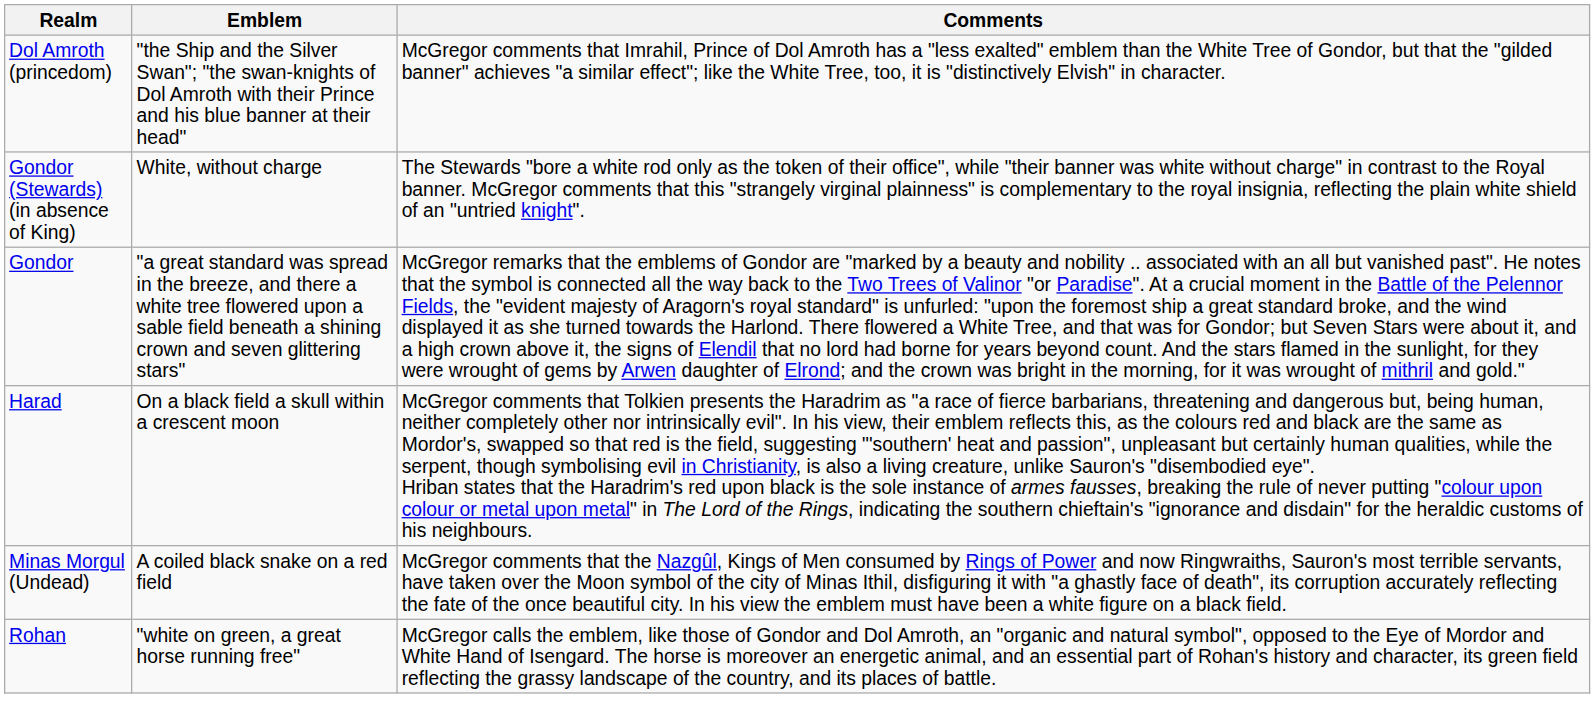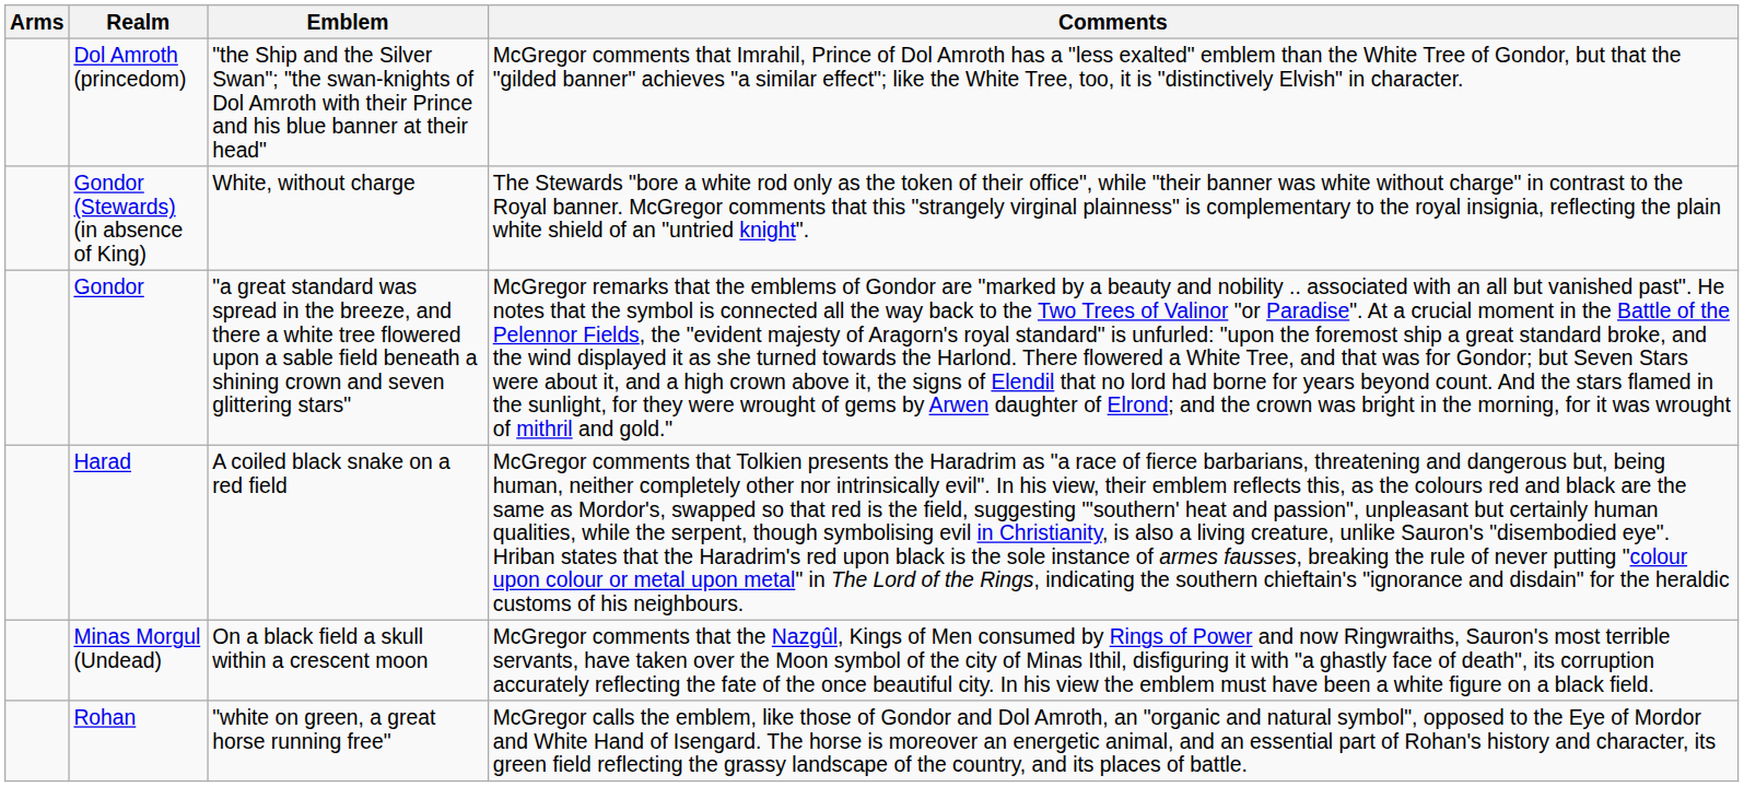+ column: Arms
Harad | Emblem: On a black field a skull within a crescent moon -> A coiled black snake on a red field
Minas Morgul (Undead) | Emblem: A coiled black snake on a red field -> On a black field a skull within a crescent moon
